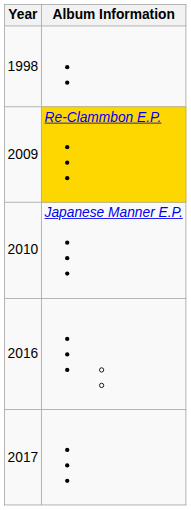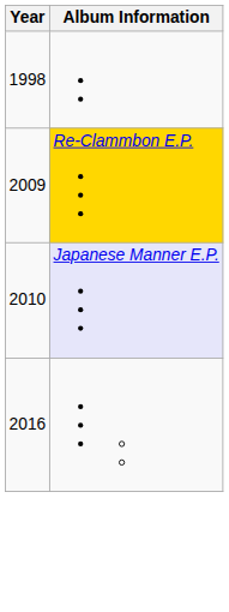2010 | Album Information: no background -> lavender background
- row: 2017
